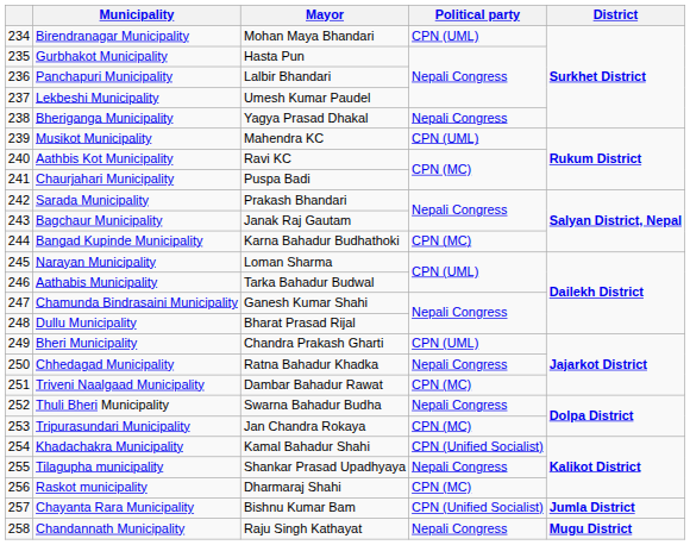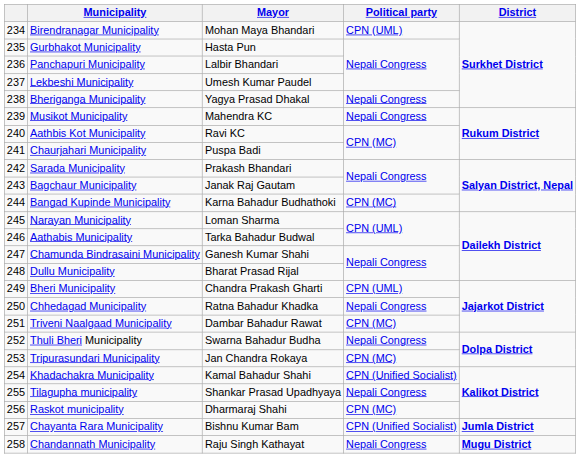Musikot Municipality | Political party: CPN (UML) -> Nepali Congress
